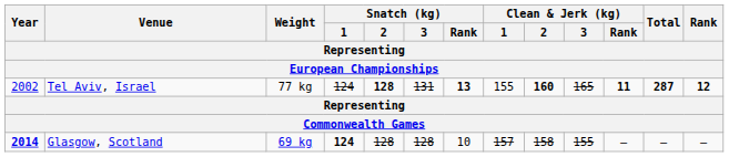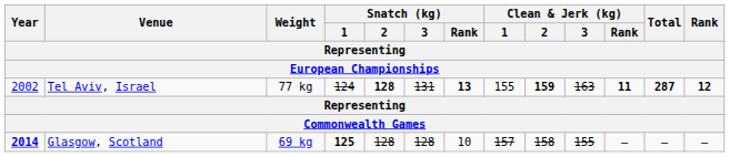Tel Aviv, Israel | Clean & Jerk (kg) / 2: 160 -> 159
Tel Aviv, Israel | Clean & Jerk (kg) / 3: 165 -> 163
Glasgow, Scotland | Snatch (kg) / 1: 124 -> 125
